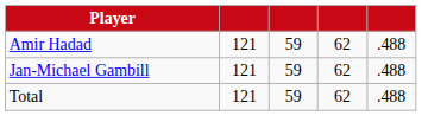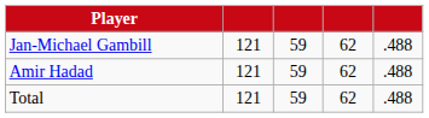rows swapped: Jan-Michael Gambill <-> Amir Hadad
